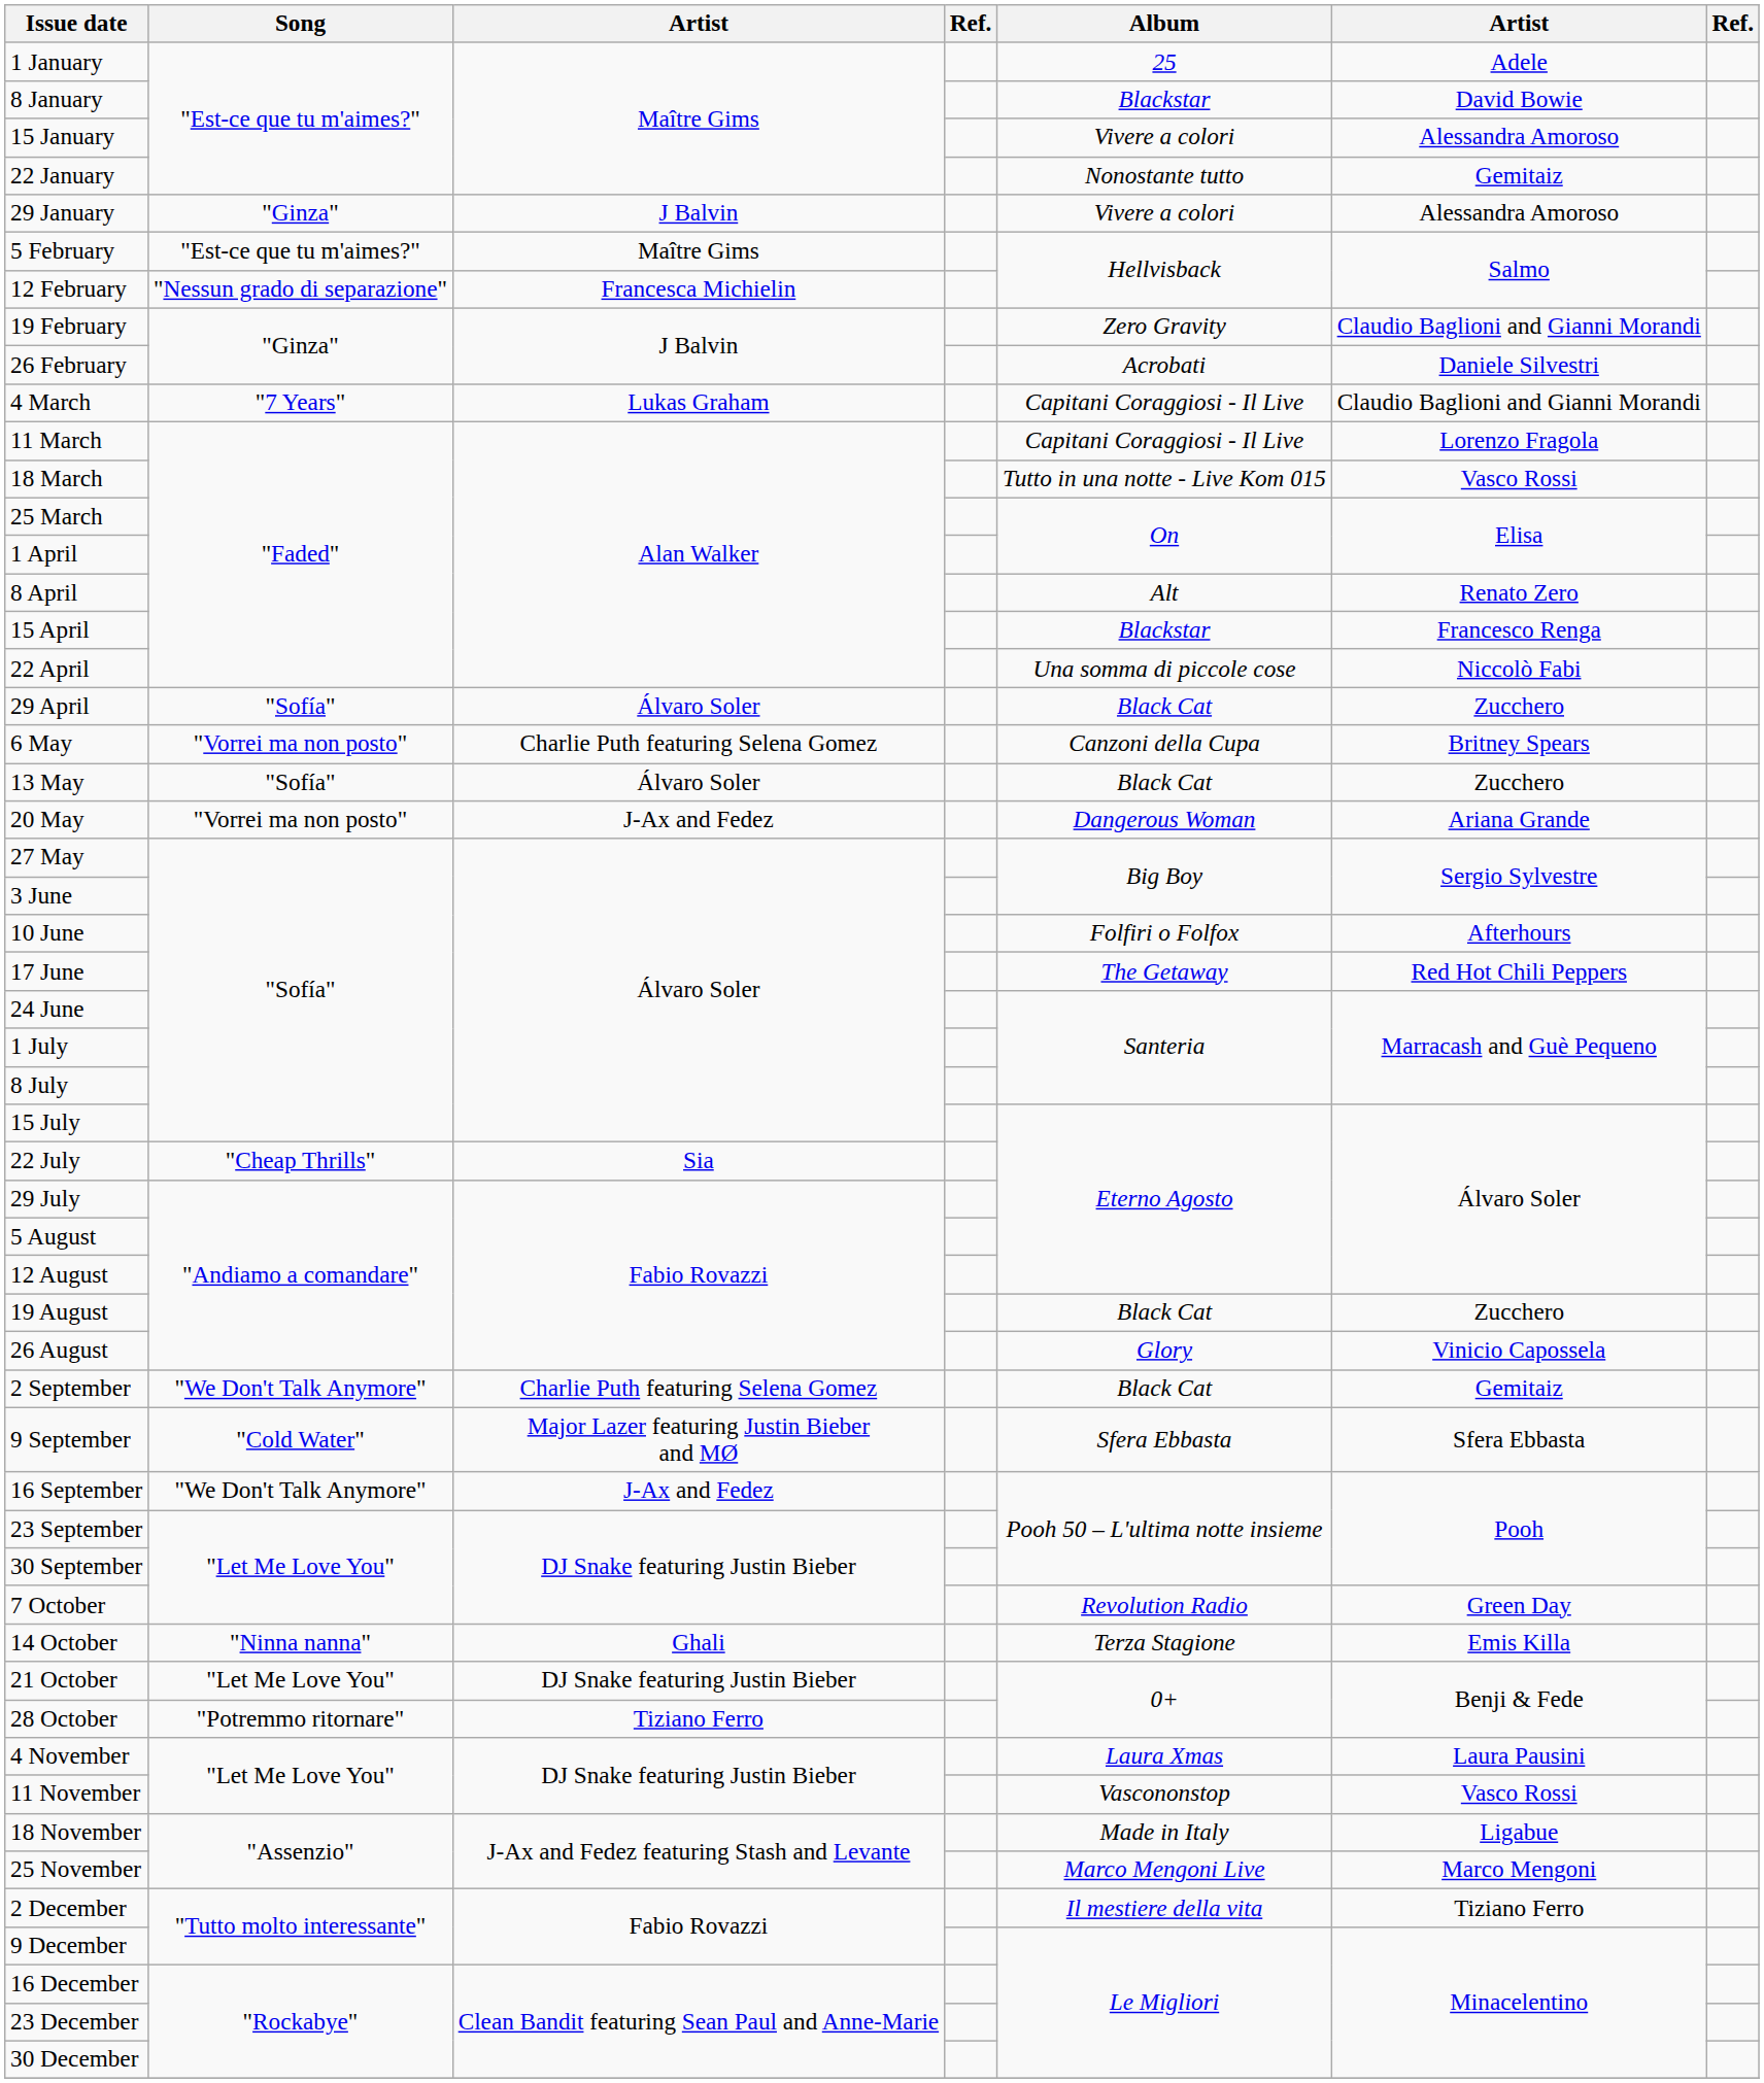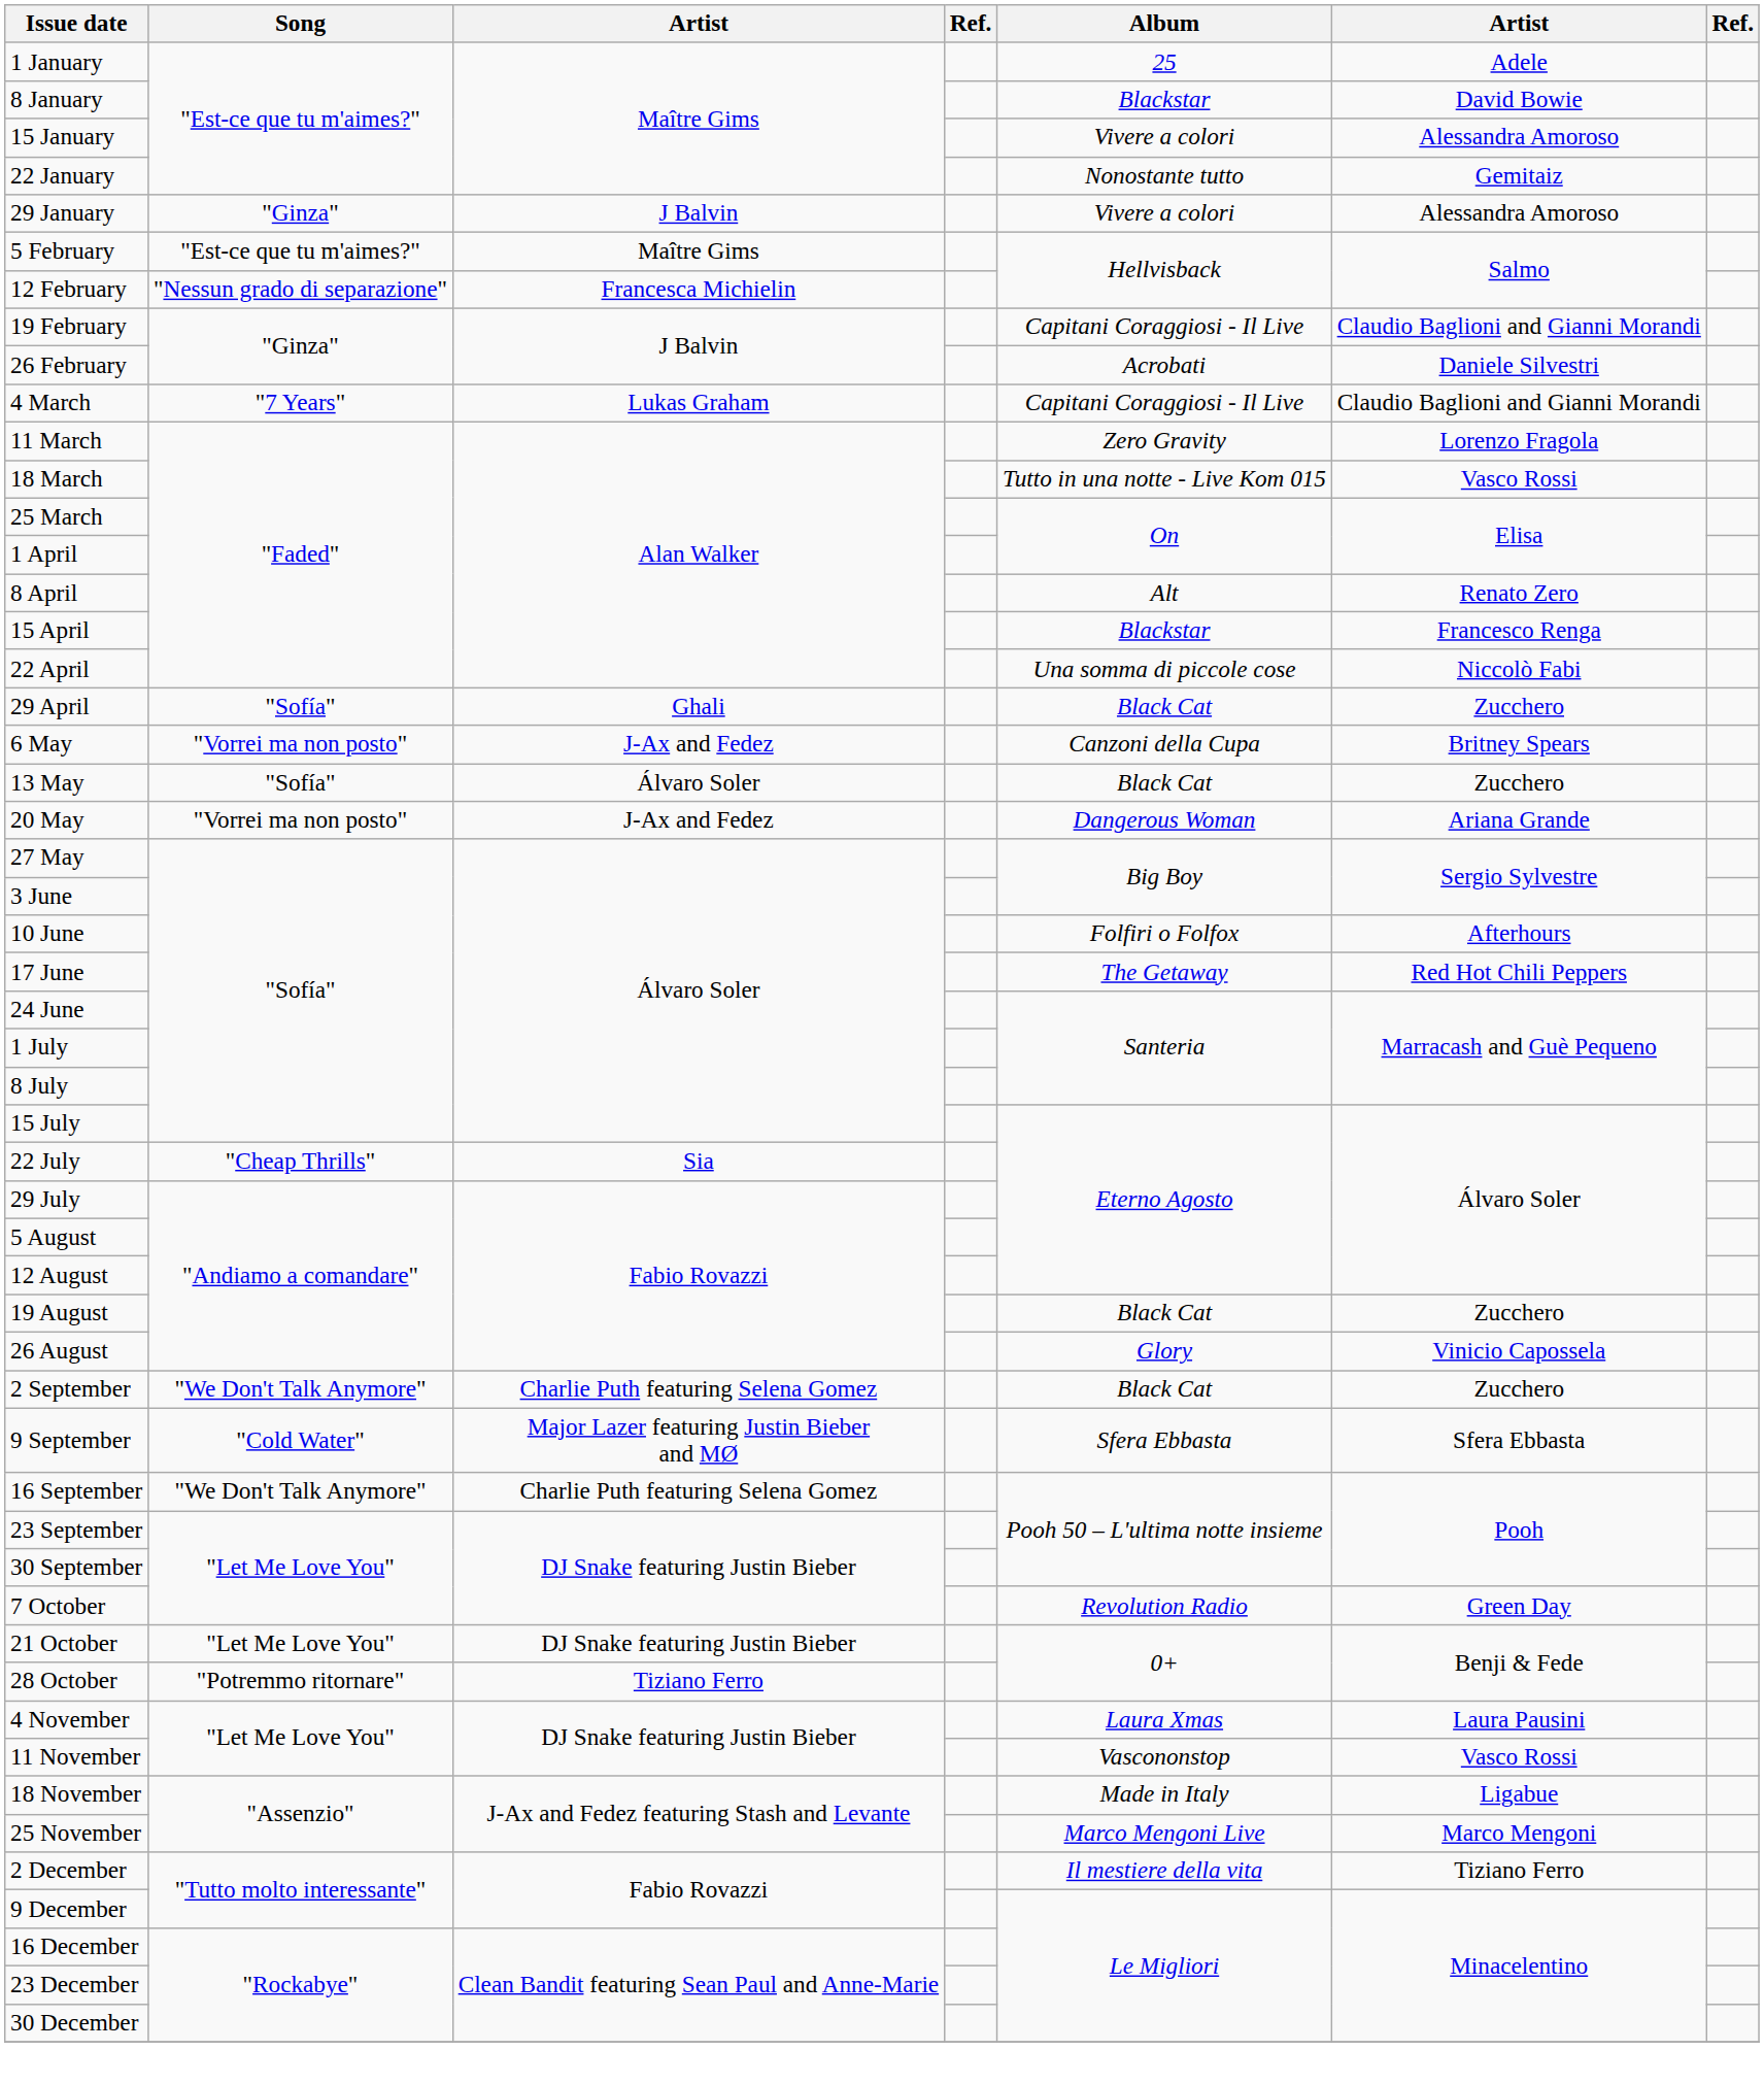19 February | Album: Zero Gravity -> Capitani Coraggiosi - Il Live
11 March | Album: Capitani Coraggiosi - Il Live -> Zero Gravity
29 April | column 3: Álvaro Soler -> Ghali
6 May | column 3: Charlie Puth featuring Selena Gomez -> J-Ax and Fedez
2 September | column 6: Gemitaiz -> Zucchero
16 September | column 3: J-Ax and Fedez -> Charlie Puth featuring Selena Gomez
- row: 14 October | "Ninna nanna" | Ghali | Terza Stagione | Emis Killa
